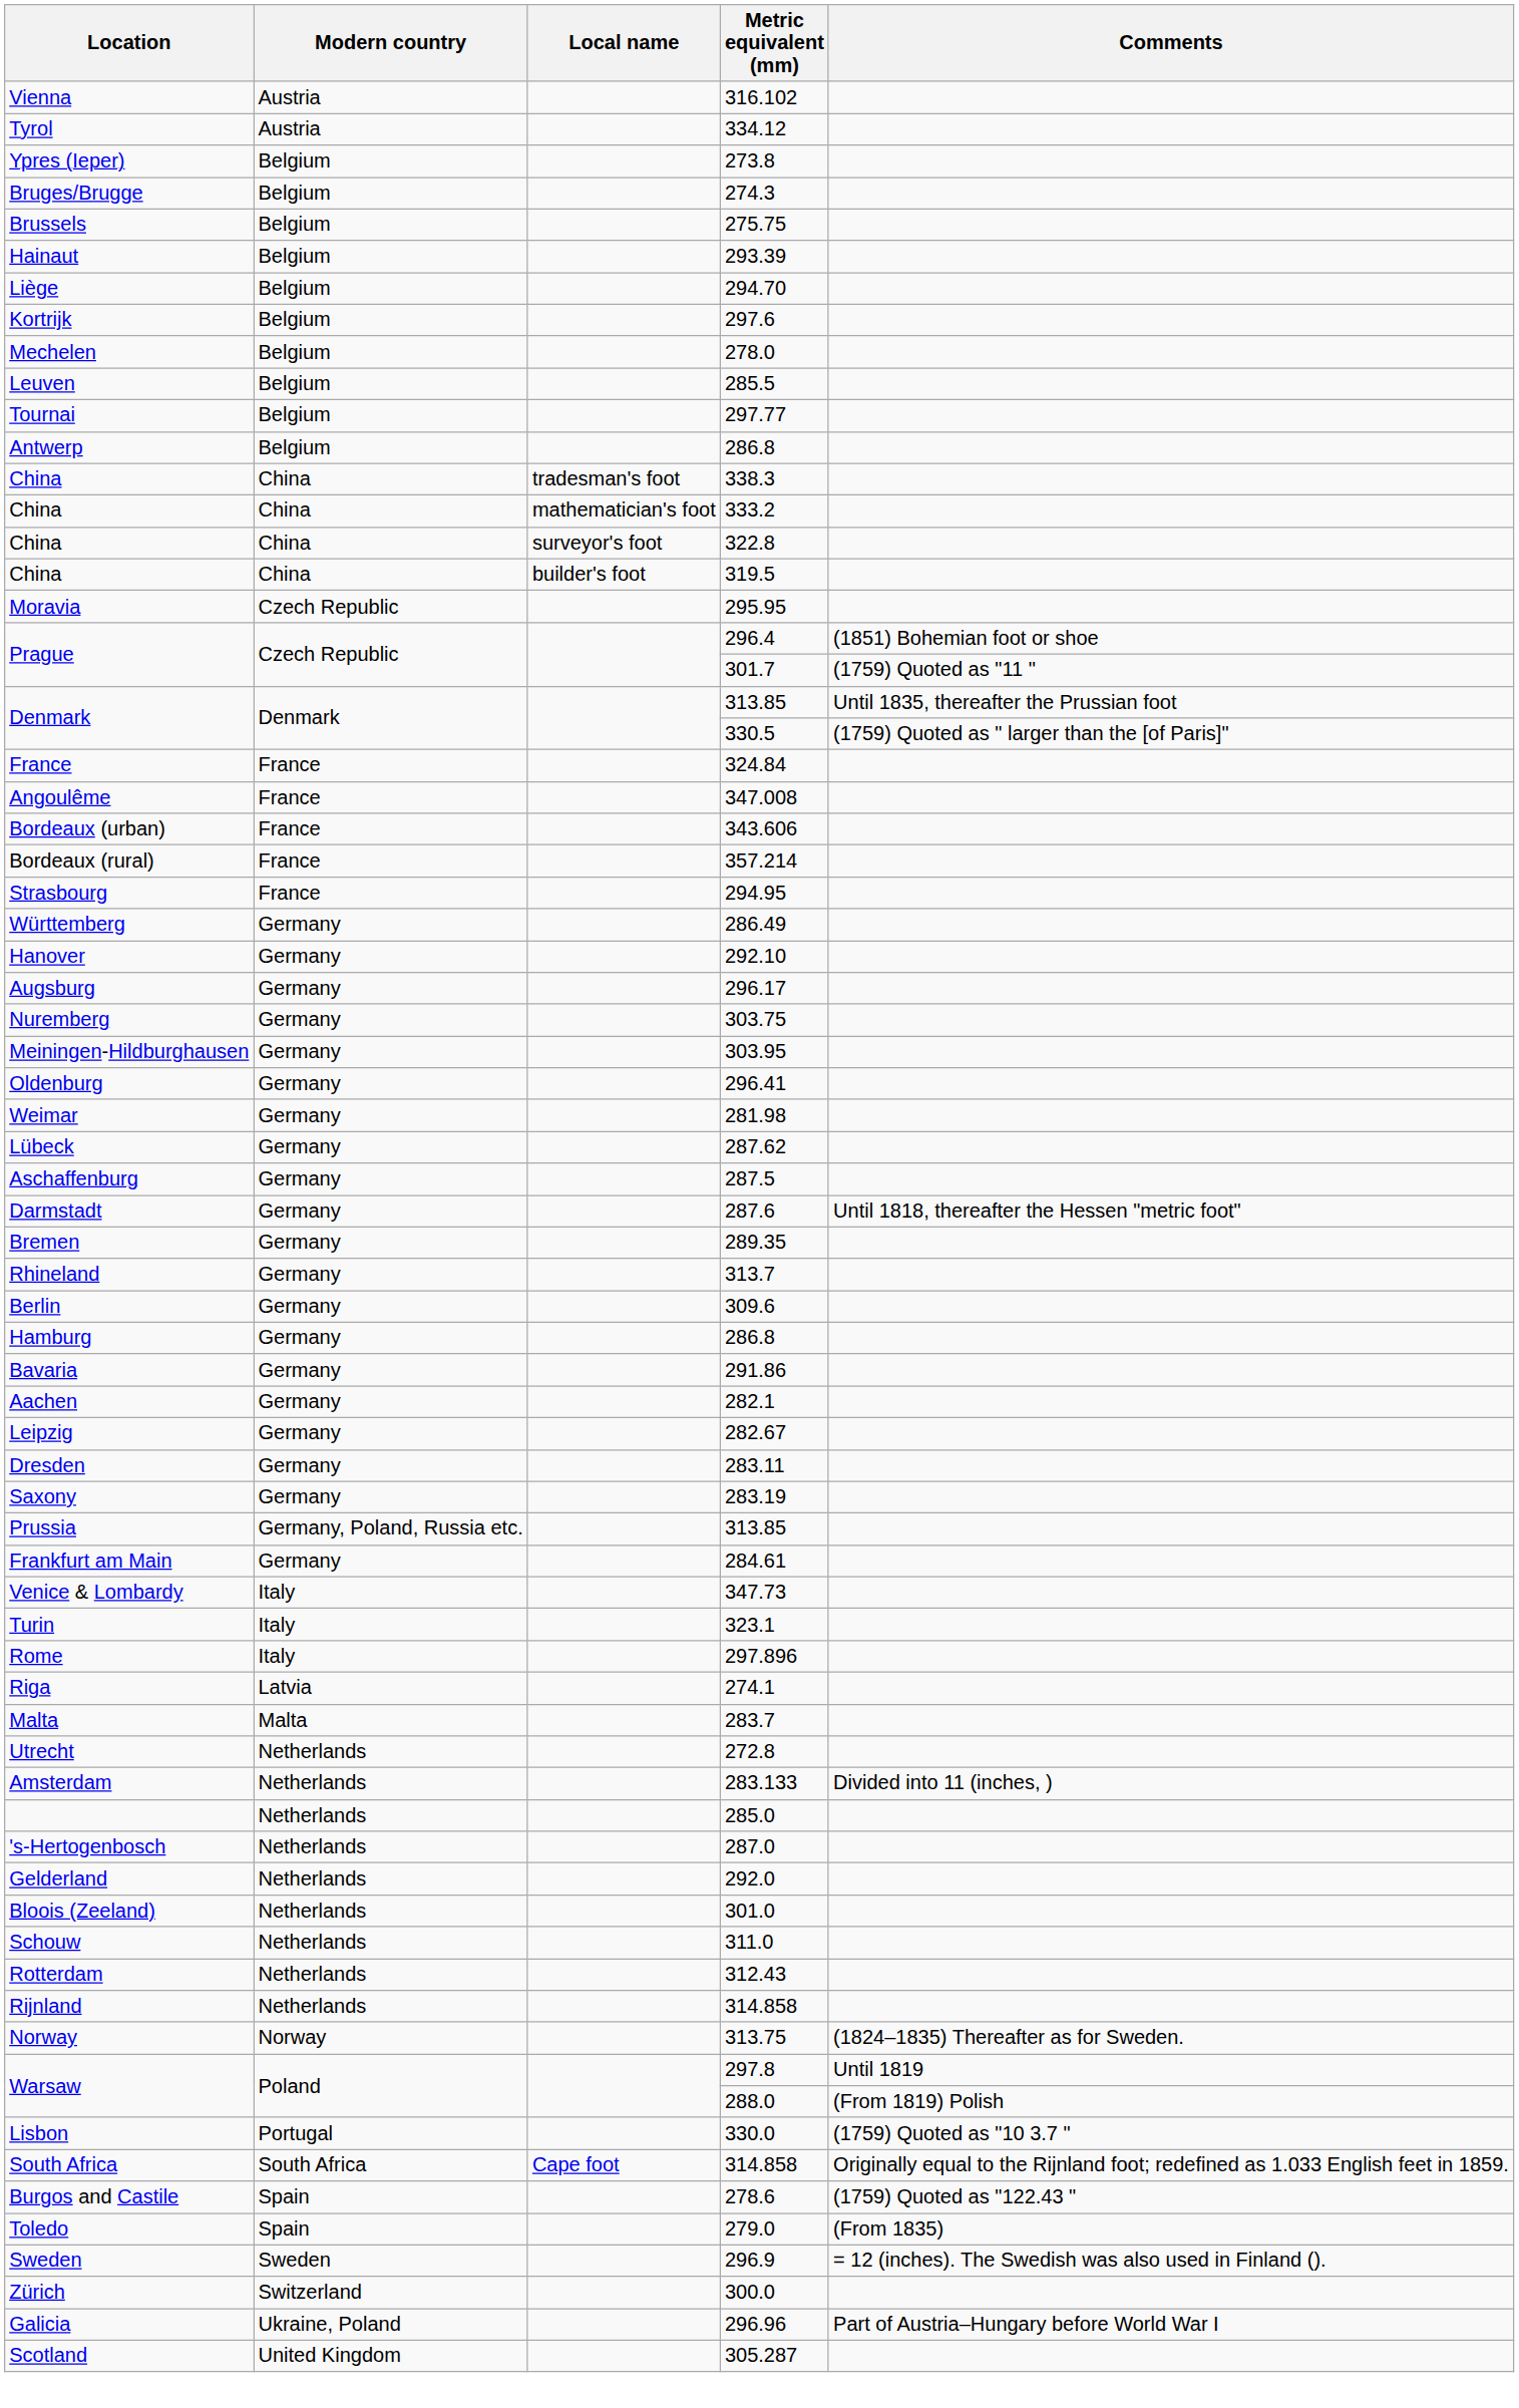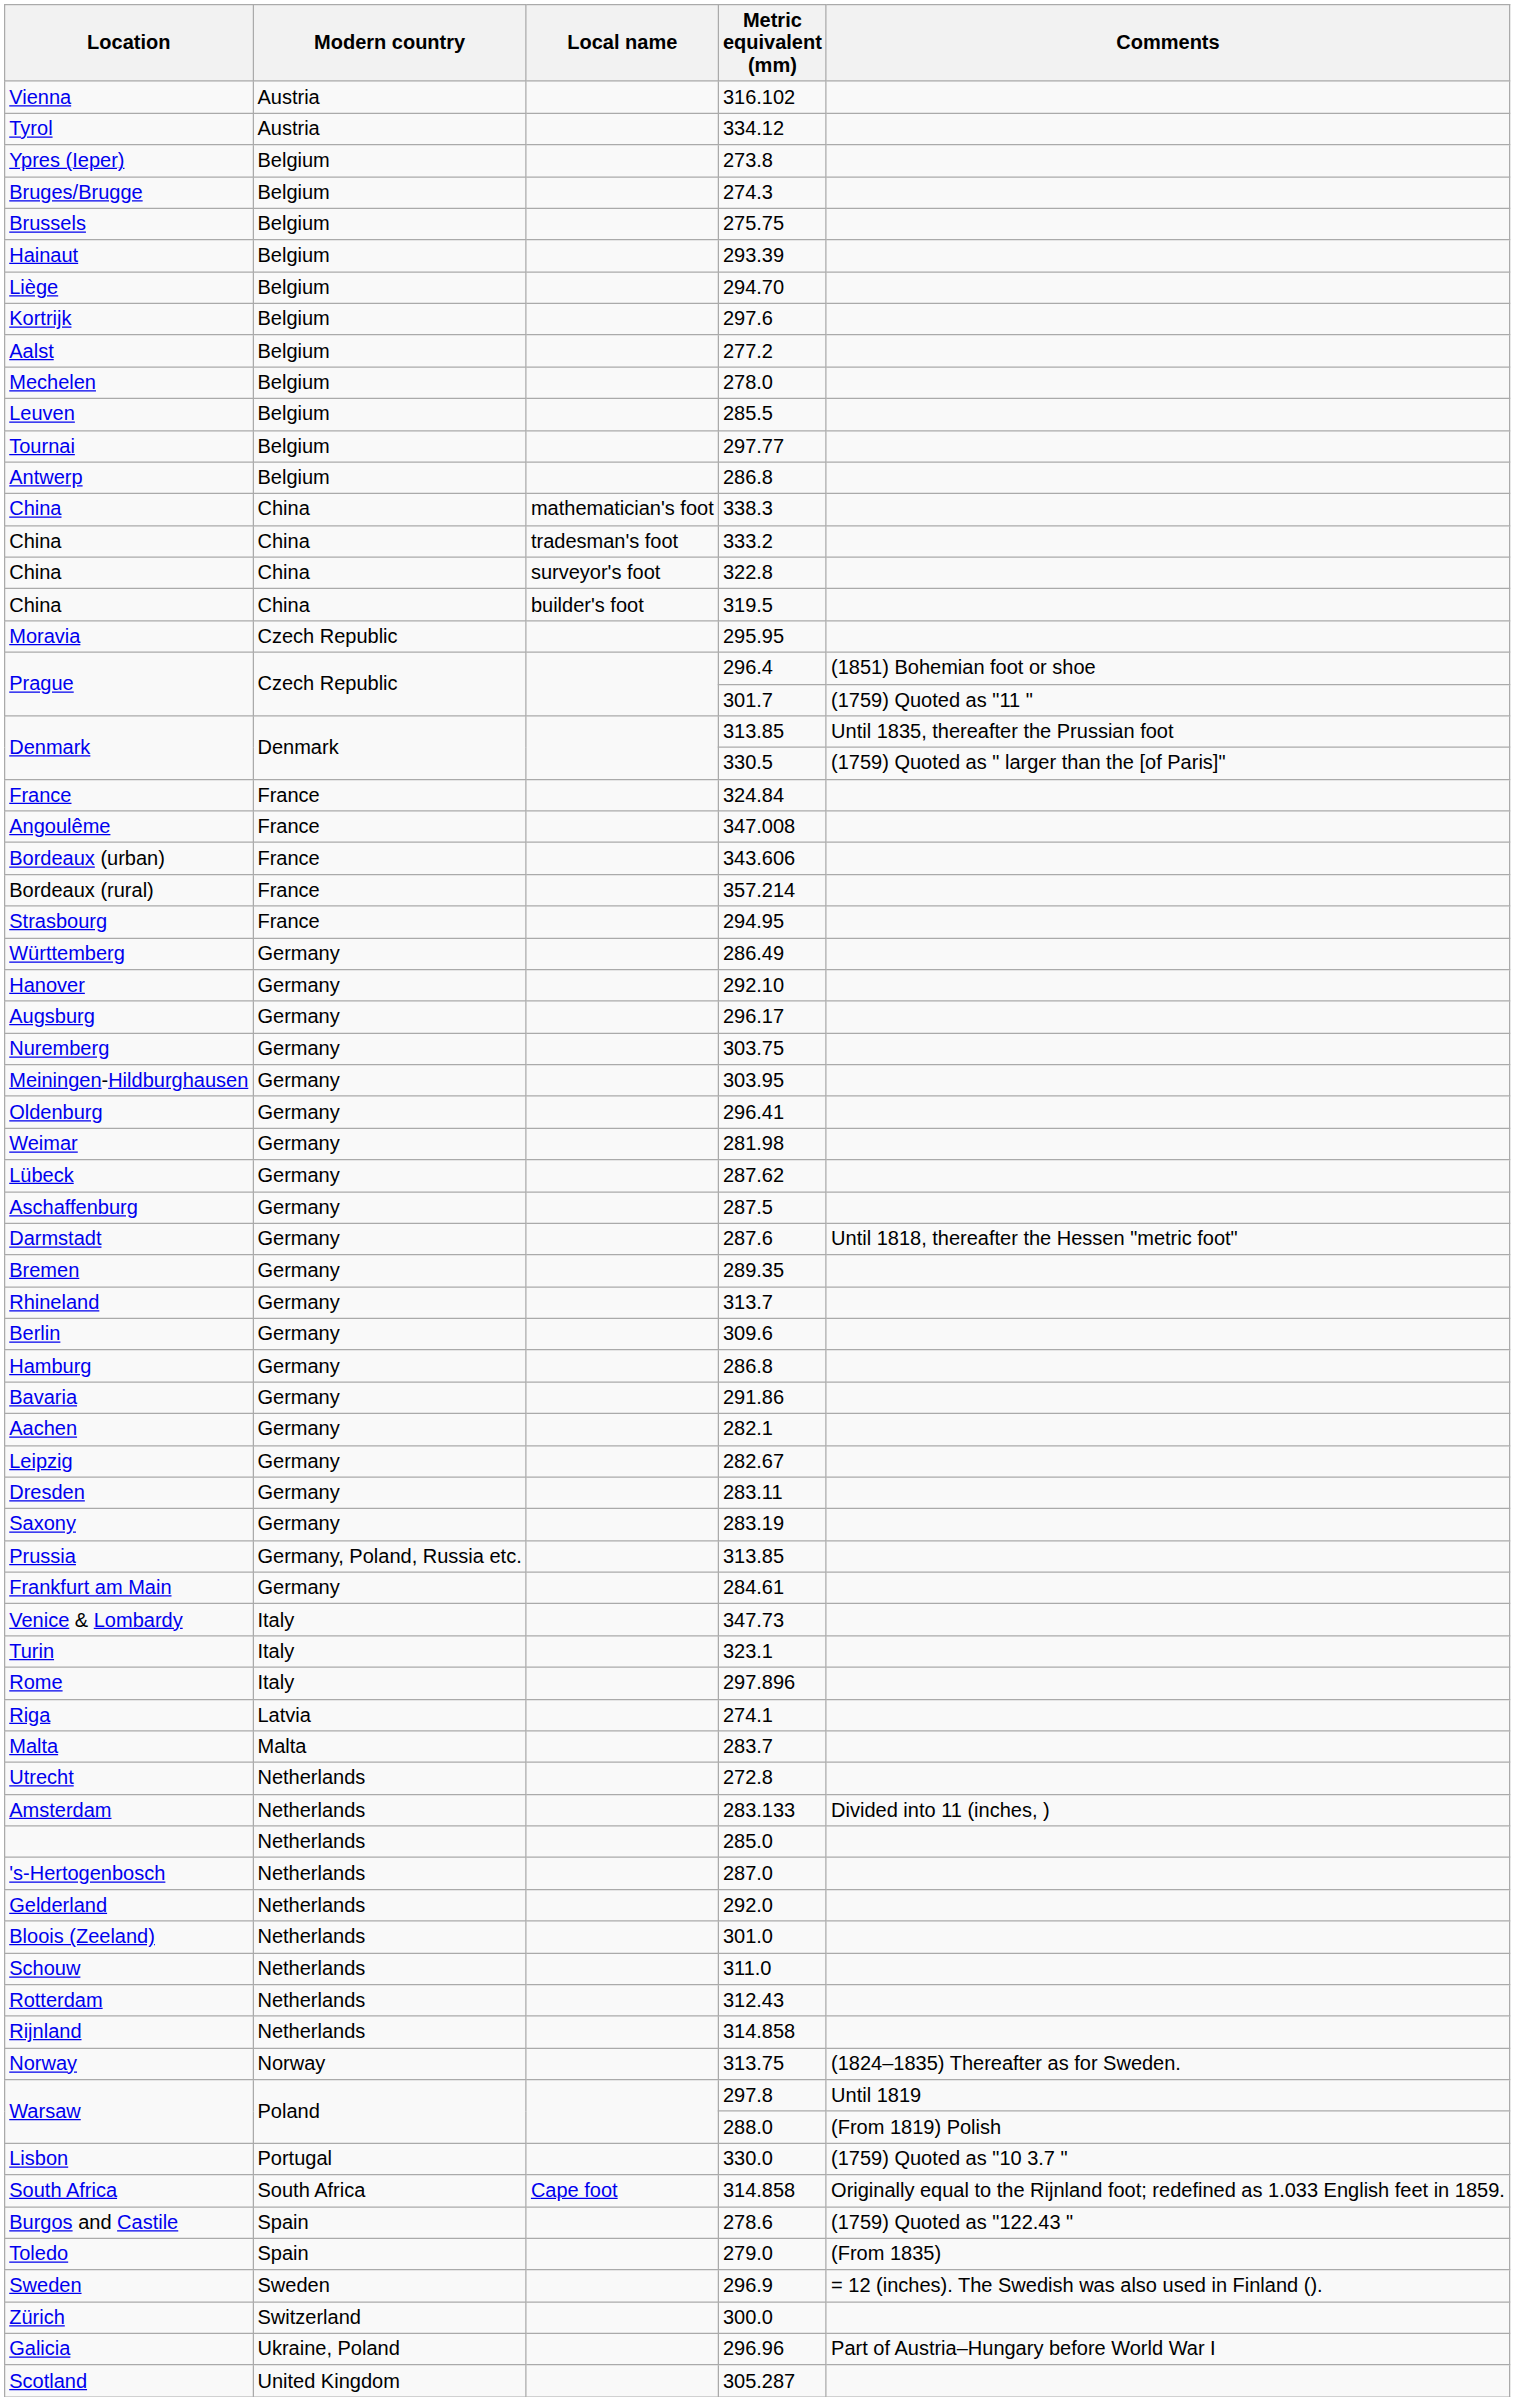+ row: Aalst | Belgium | 277.2
China / 338.3 | Local name: tradesman's foot -> mathematician's foot
China / 333.2 | Local name: mathematician's foot -> tradesman's foot
